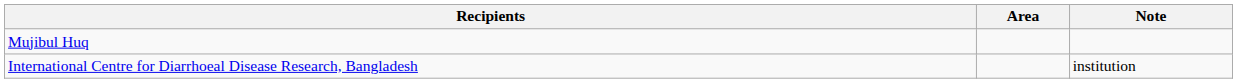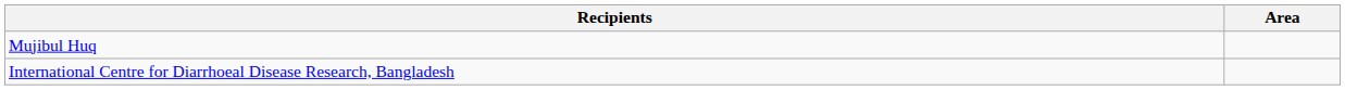- column: Note | institution
